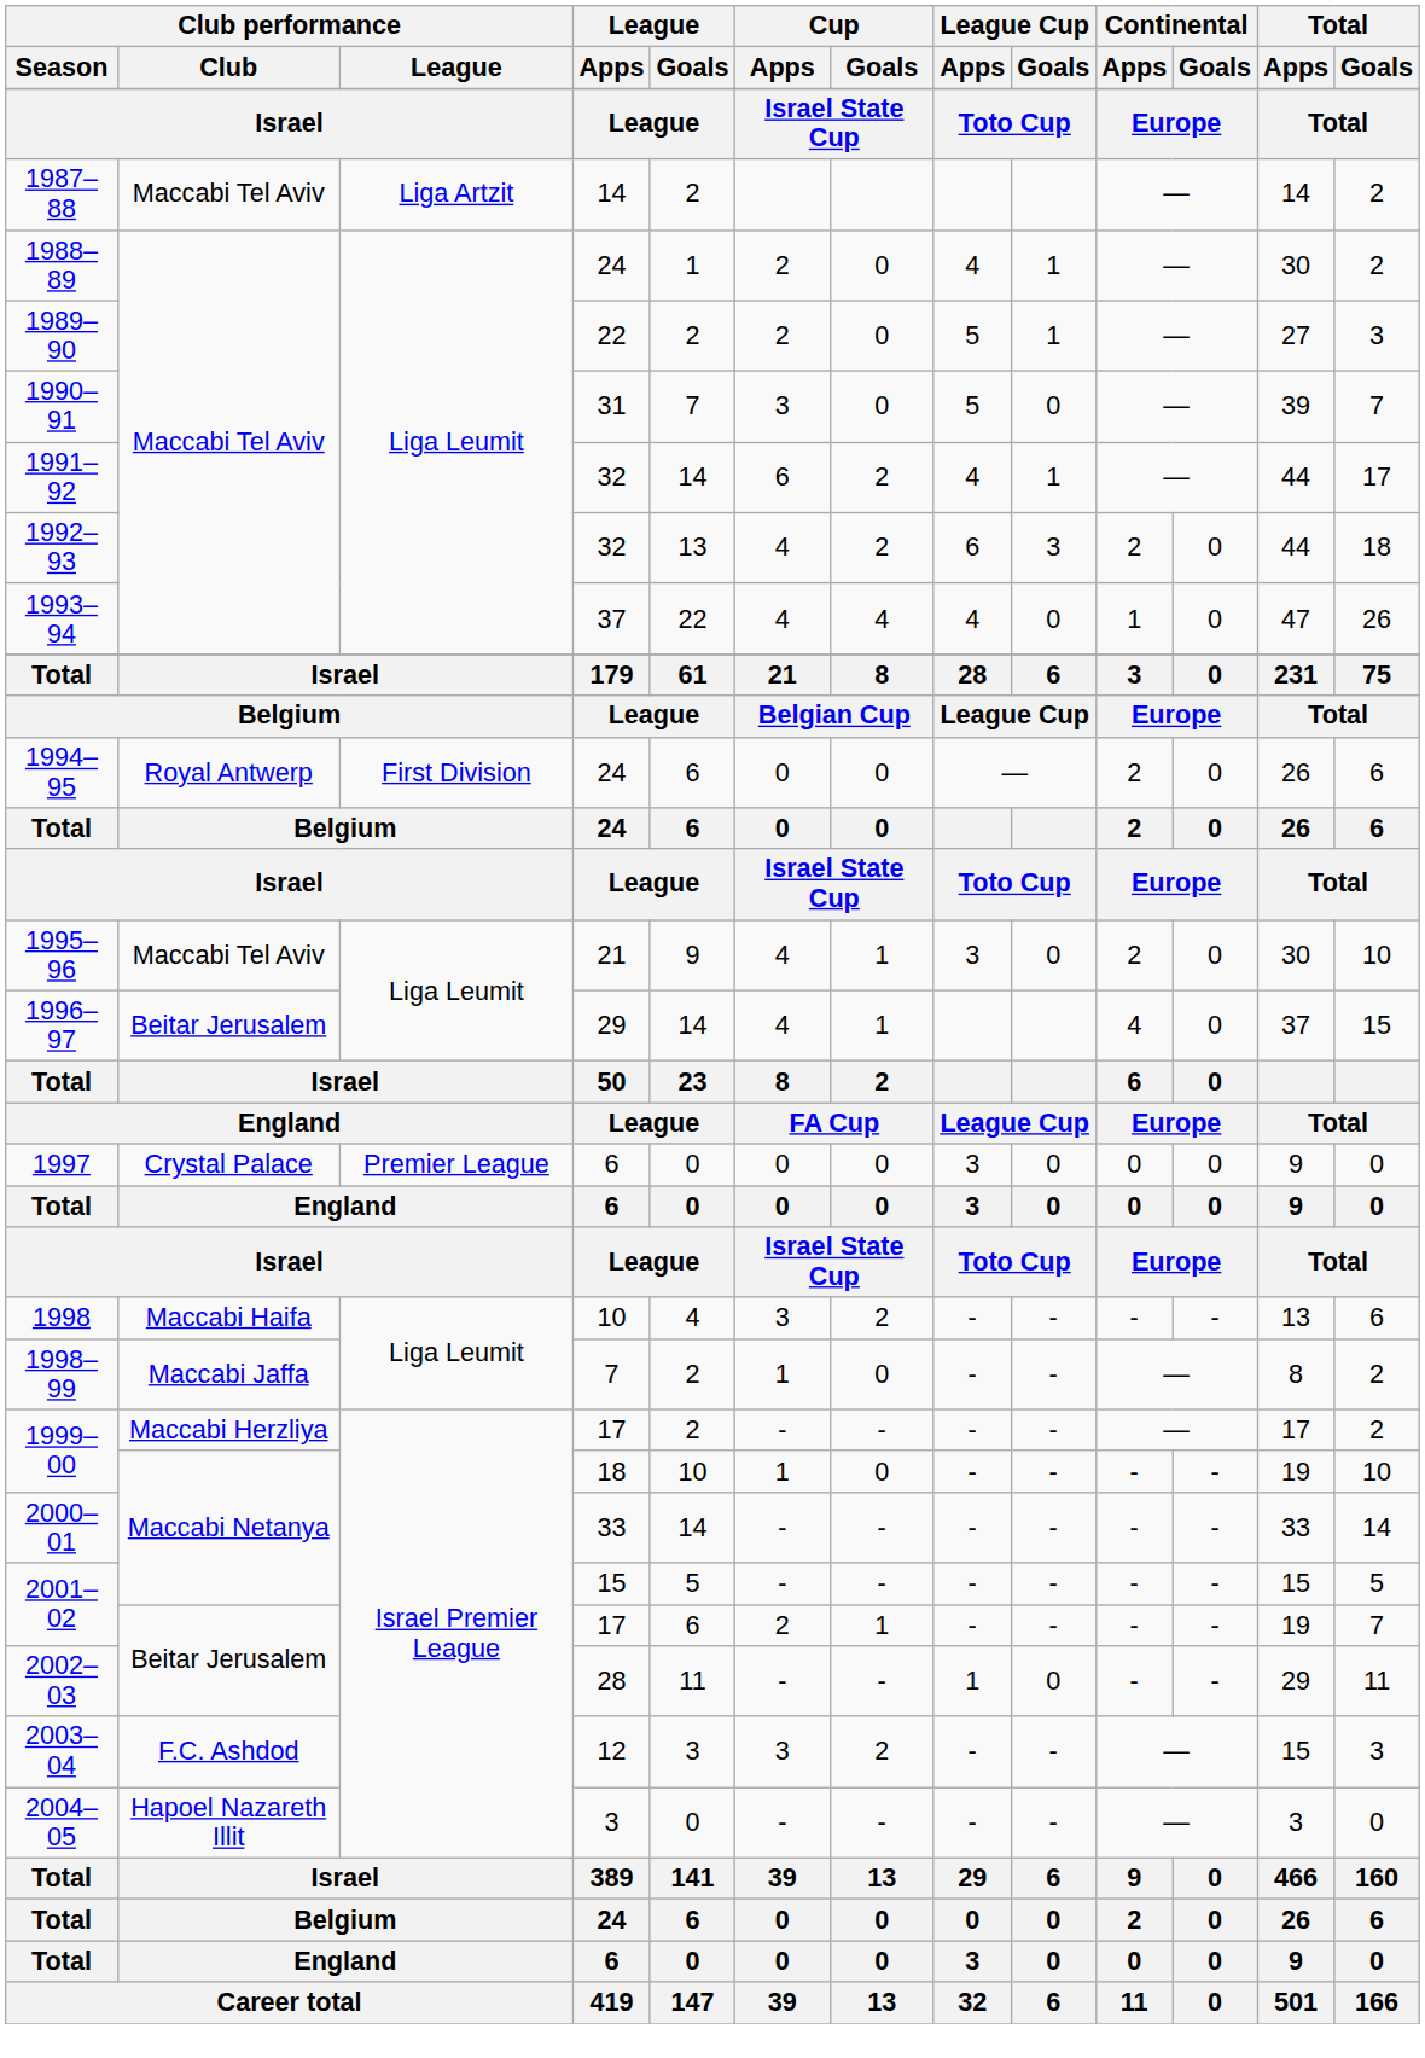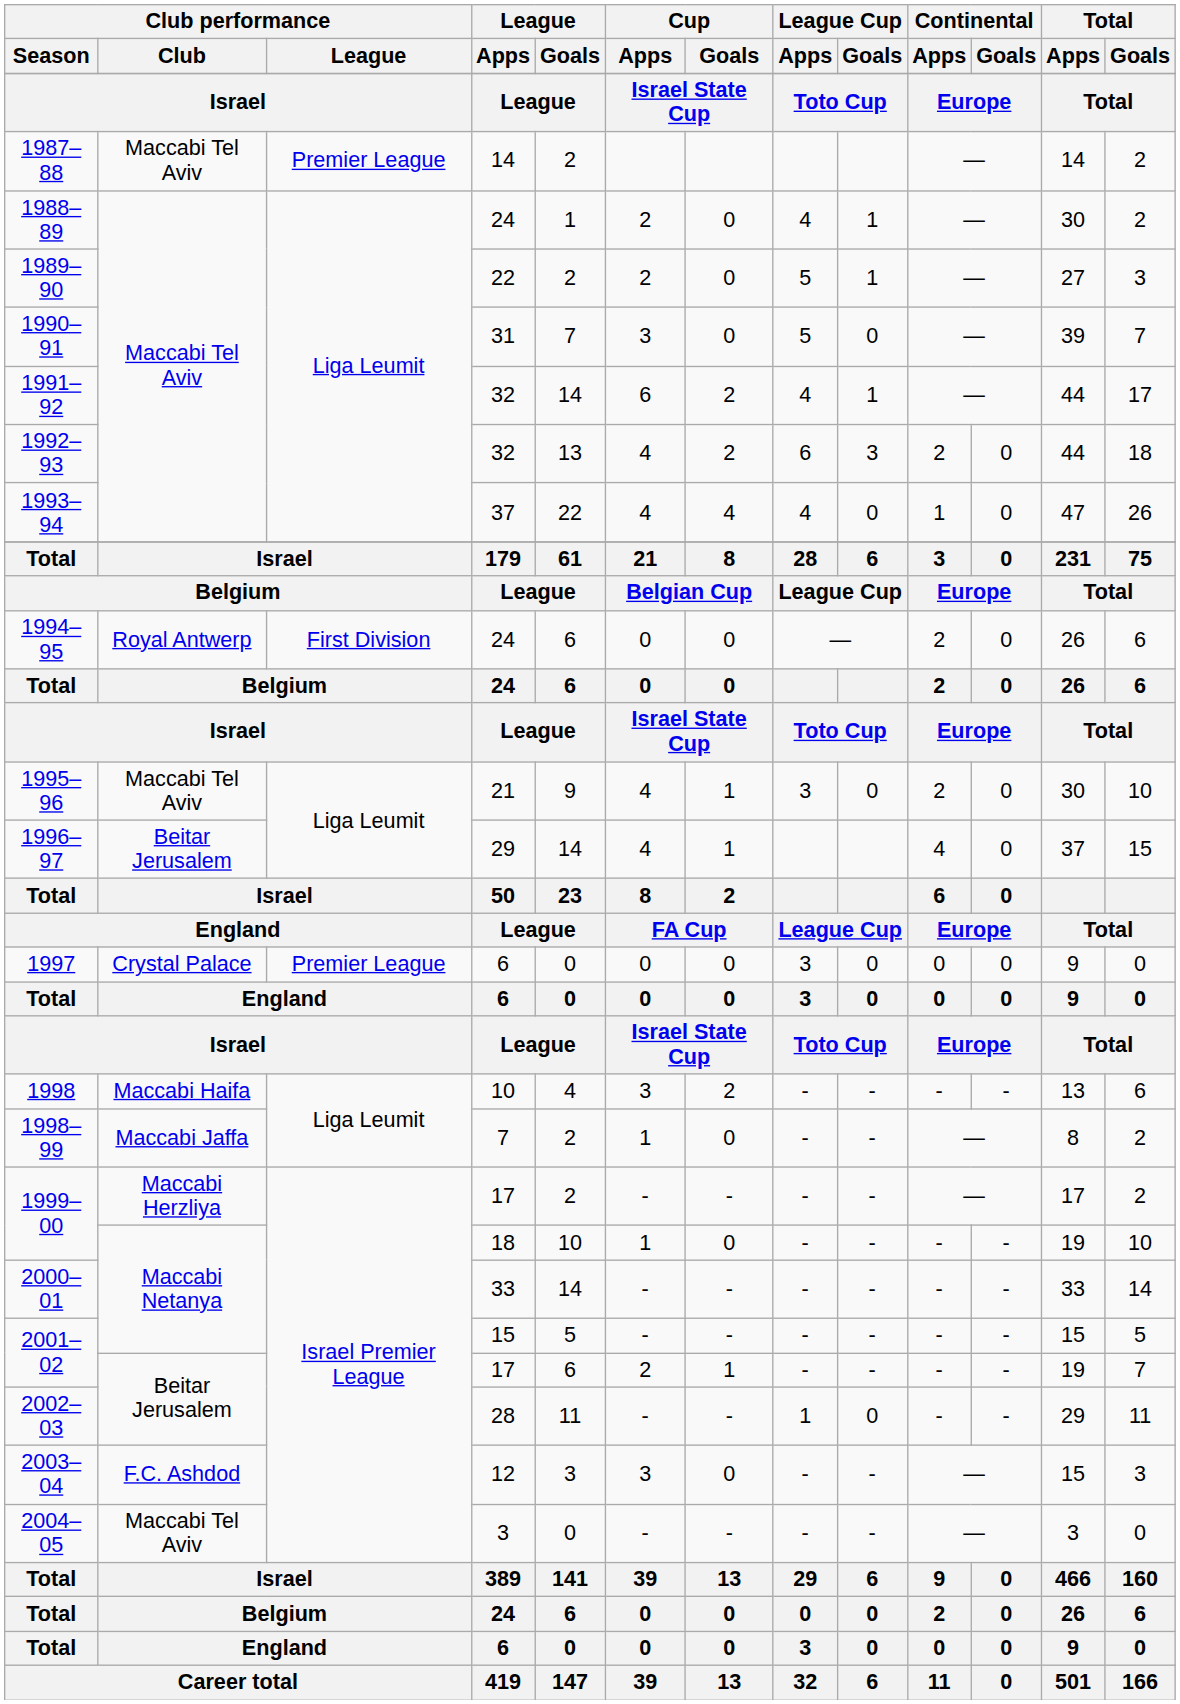1987–88 | Club performance / League: Liga Artzit -> Premier League
2003–04 | Cup / Goals: 2 -> 0
2004–05 | Club performance / Club: Hapoel Nazareth Illit -> Maccabi Tel Aviv
